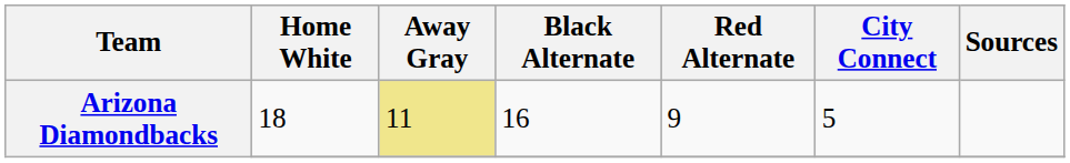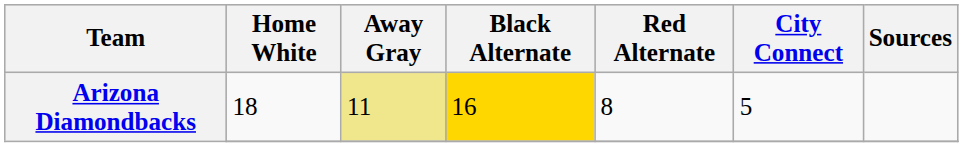Arizona Diamondbacks / 18 | Black Alternate: no background -> gold background
Arizona Diamondbacks / 18 | Red Alternate: 9 -> 8
